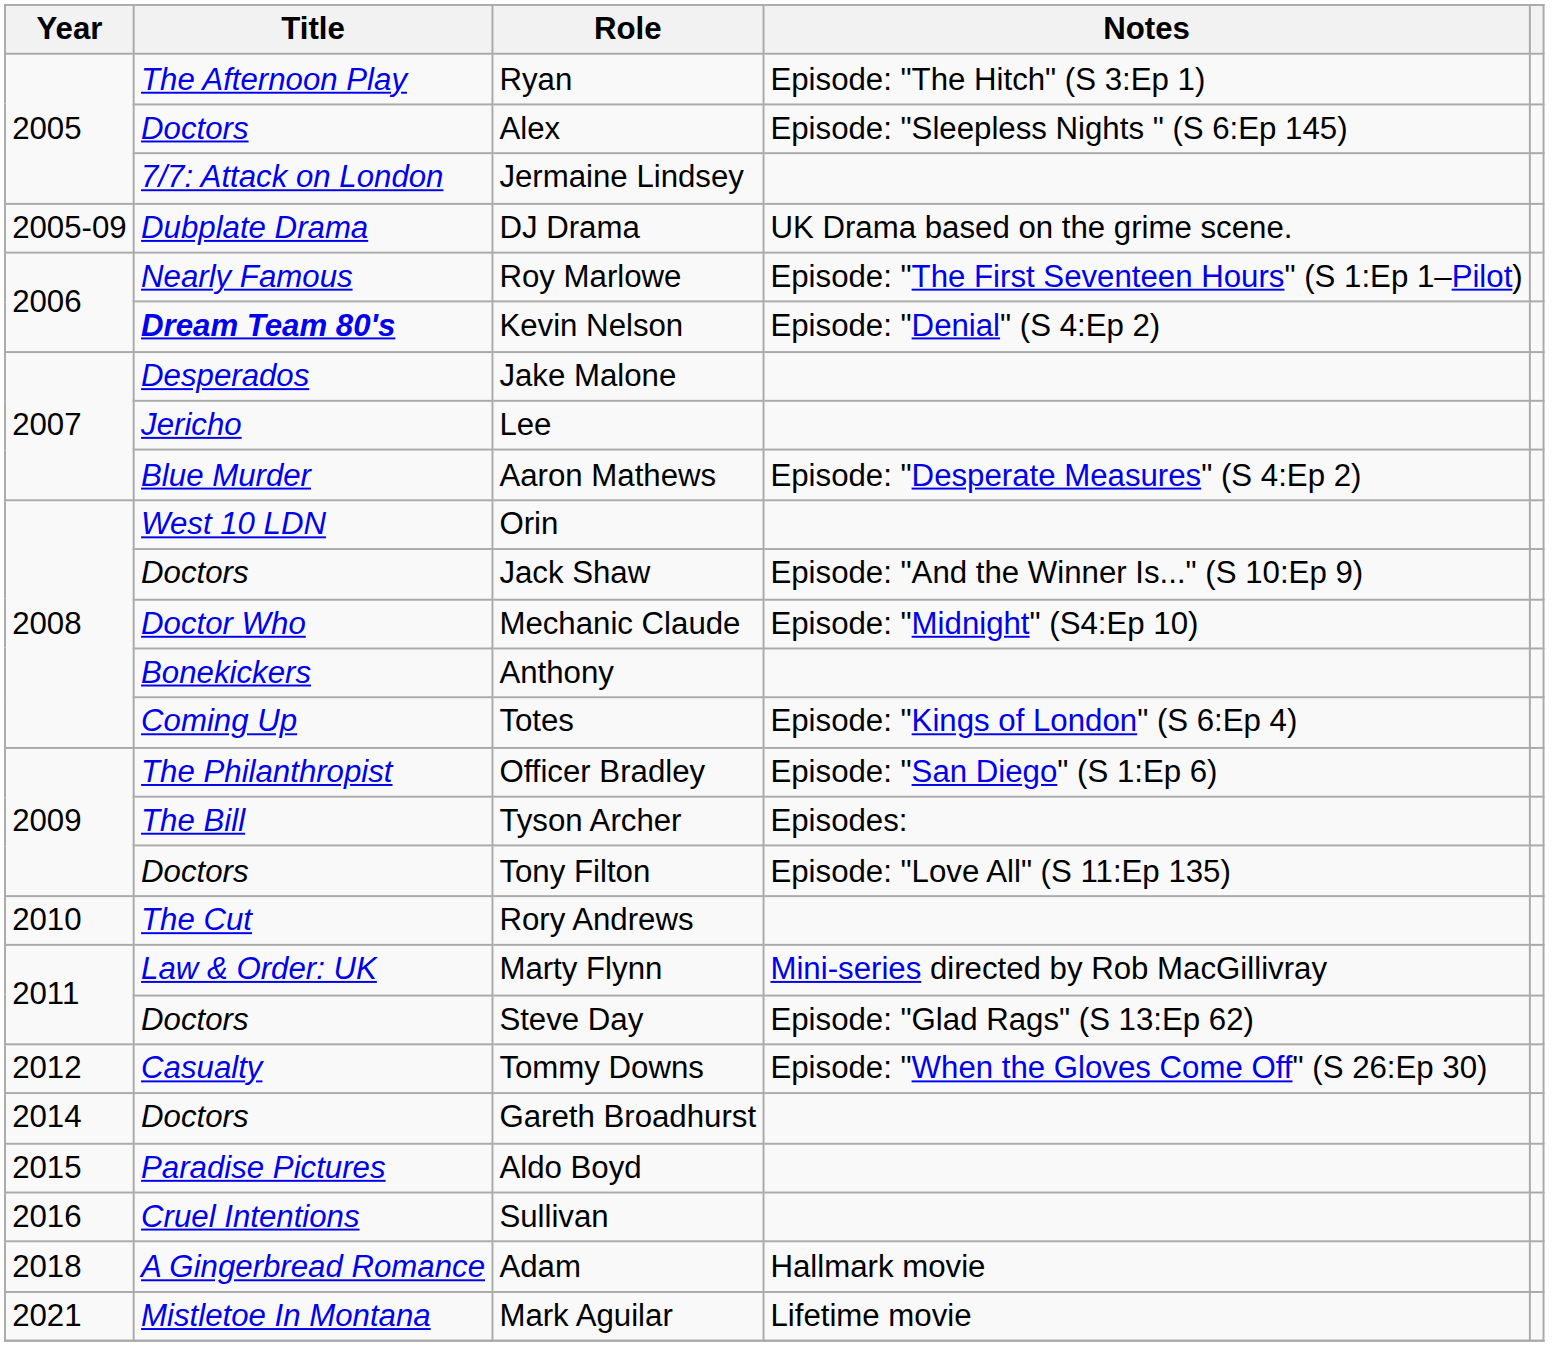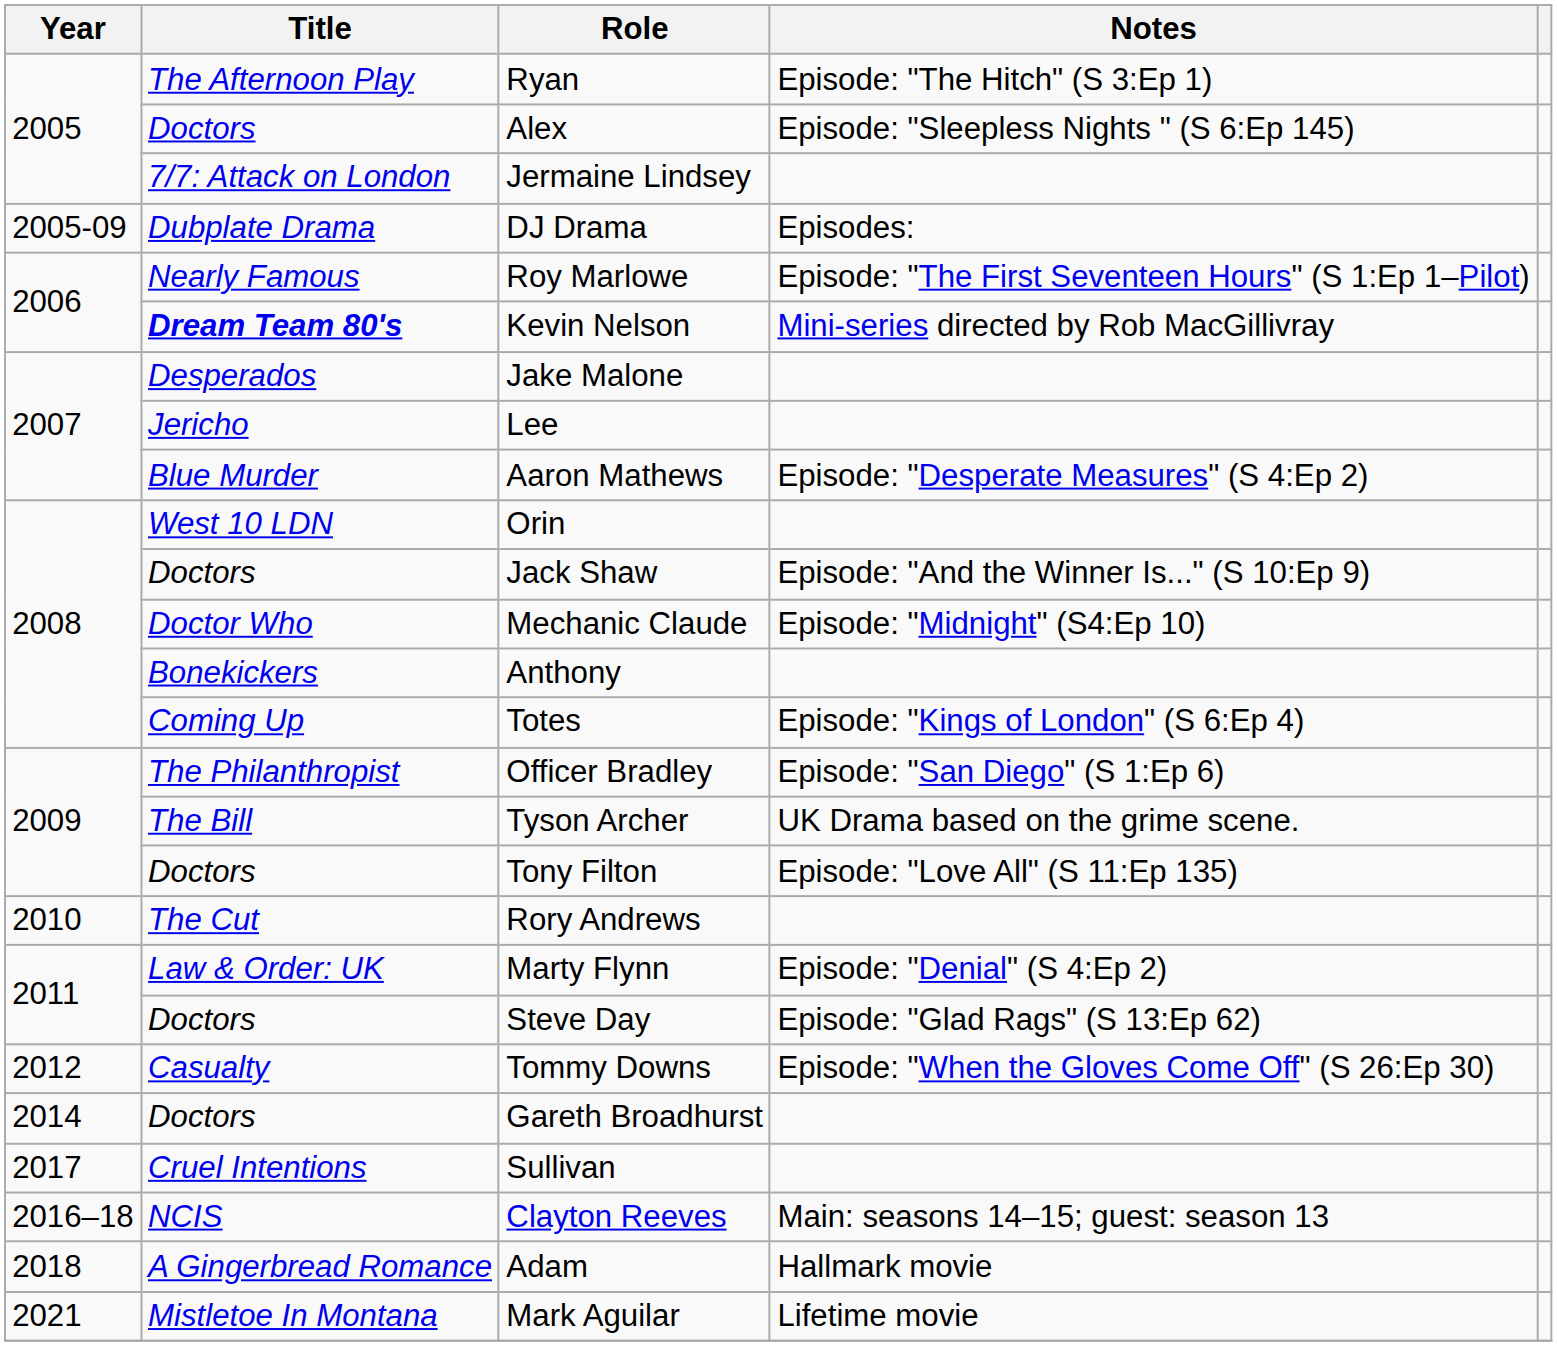DJ Drama | Notes: UK Drama based on the grime scene. -> Episodes:
Kevin Nelson | Notes: Episode: "Denial" (S 4:Ep 2) -> Mini-series directed by Rob MacGillivray
Tyson Archer | Notes: Episodes: -> UK Drama based on the grime scene.
Marty Flynn | Notes: Mini-series directed by Rob MacGillivray -> Episode: "Denial" (S 4:Ep 2)
- row: 2015 | Paradise Pictures | Aldo Boyd
Sullivan | Year: 2016 -> 2017
+ row: 2016–18 | NCIS | Clayton Reeves | Main: seasons 14–15; guest: season 13
